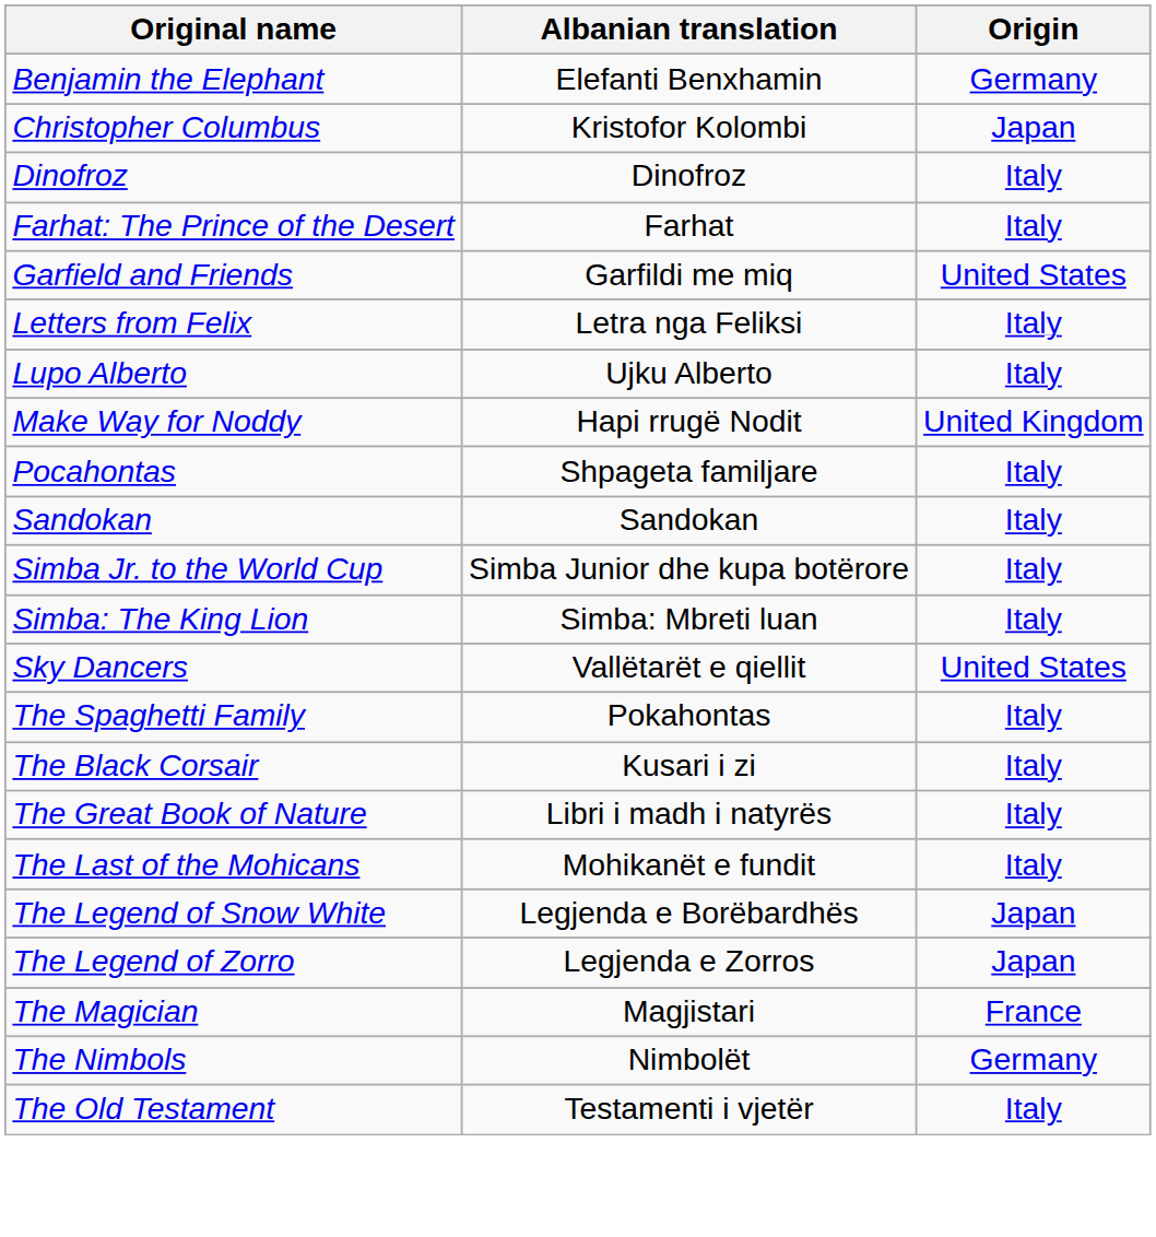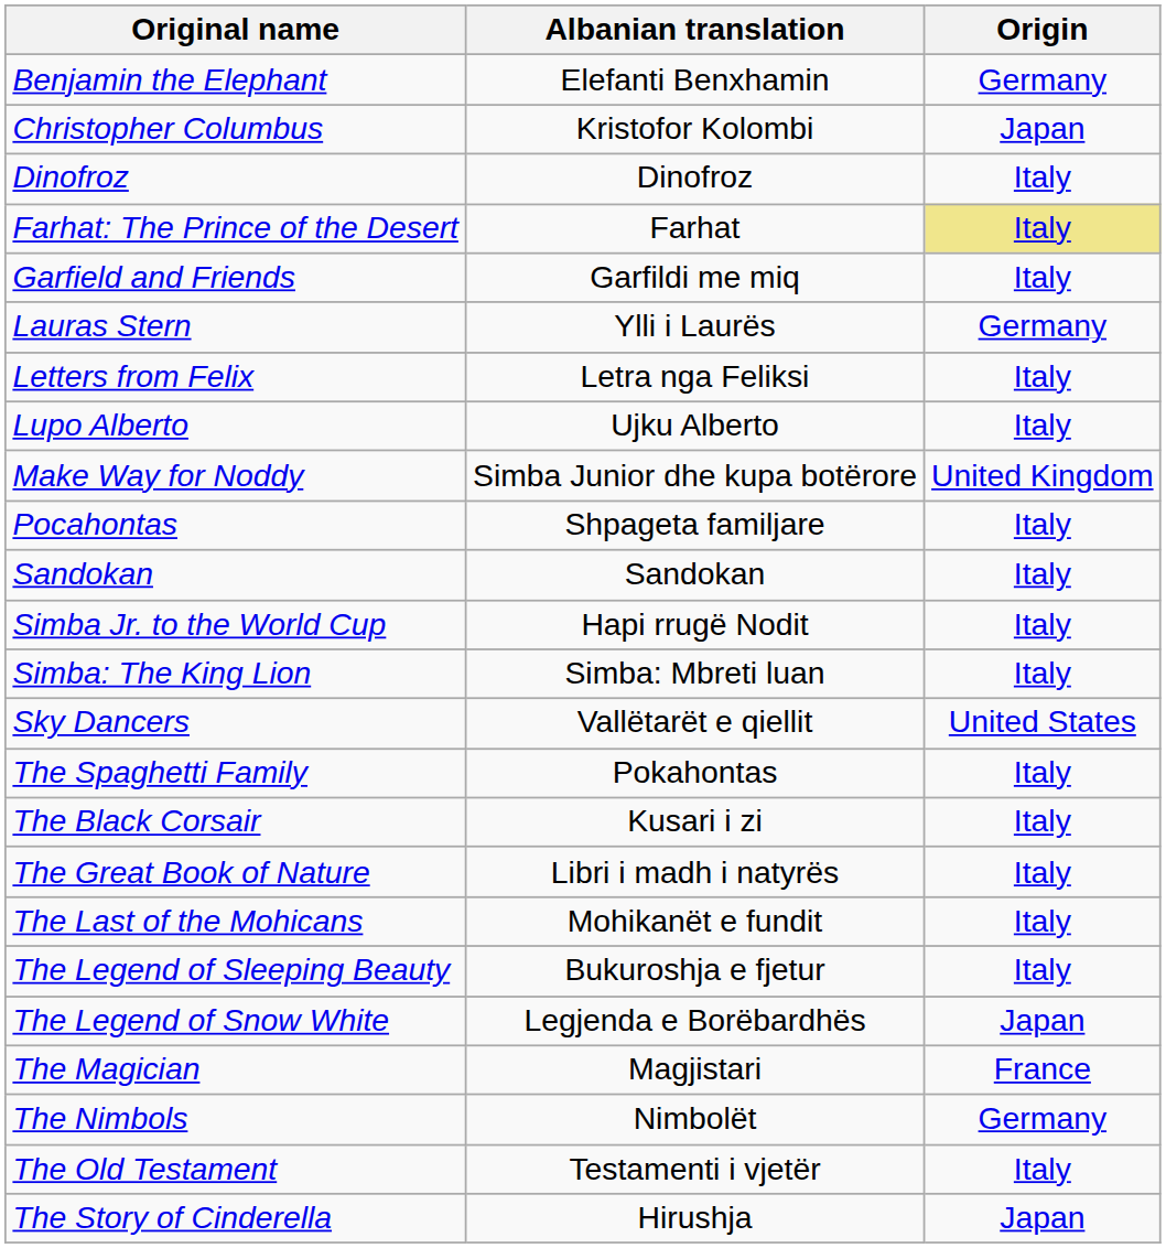Farhat: The Prince of the Desert | Origin: no background -> khaki background
Garfield and Friends | Origin: United States -> Italy
+ row: Lauras Stern | Ylli i Laurës | Germany
Make Way for Noddy | Albanian translation: Hapi rrugë Nodit -> Simba Junior dhe kupa botërore
Simba Jr. to the World Cup | Albanian translation: Simba Junior dhe kupa botërore -> Hapi rrugë Nodit
+ row: The Legend of Sleeping Beauty | Bukuroshja e fjetur | Italy
- row: The Legend of Zorro | Legjenda e Zorros | Japan
+ row: The Story of Cinderella | Hirushja | Japan
